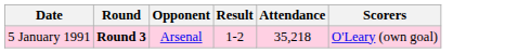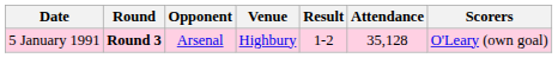+ column: Venue | Highbury
5 January 1991 | Attendance: 35,218 -> 35,128
